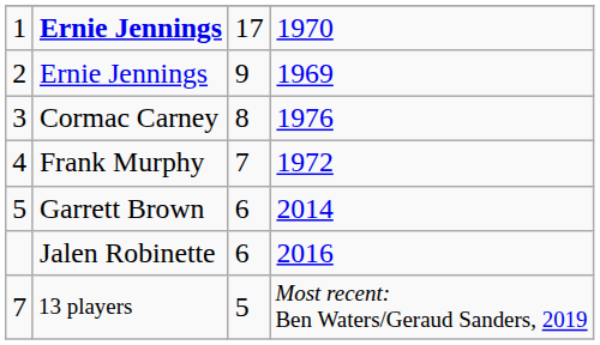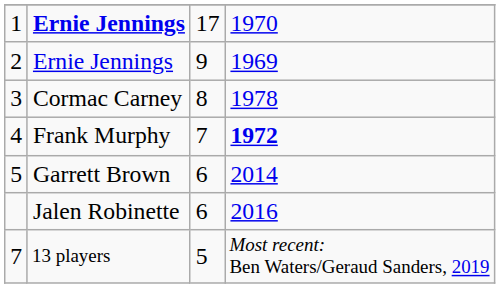3 | column 4: 1976 -> 1978
4 | column 4: normal -> bold
